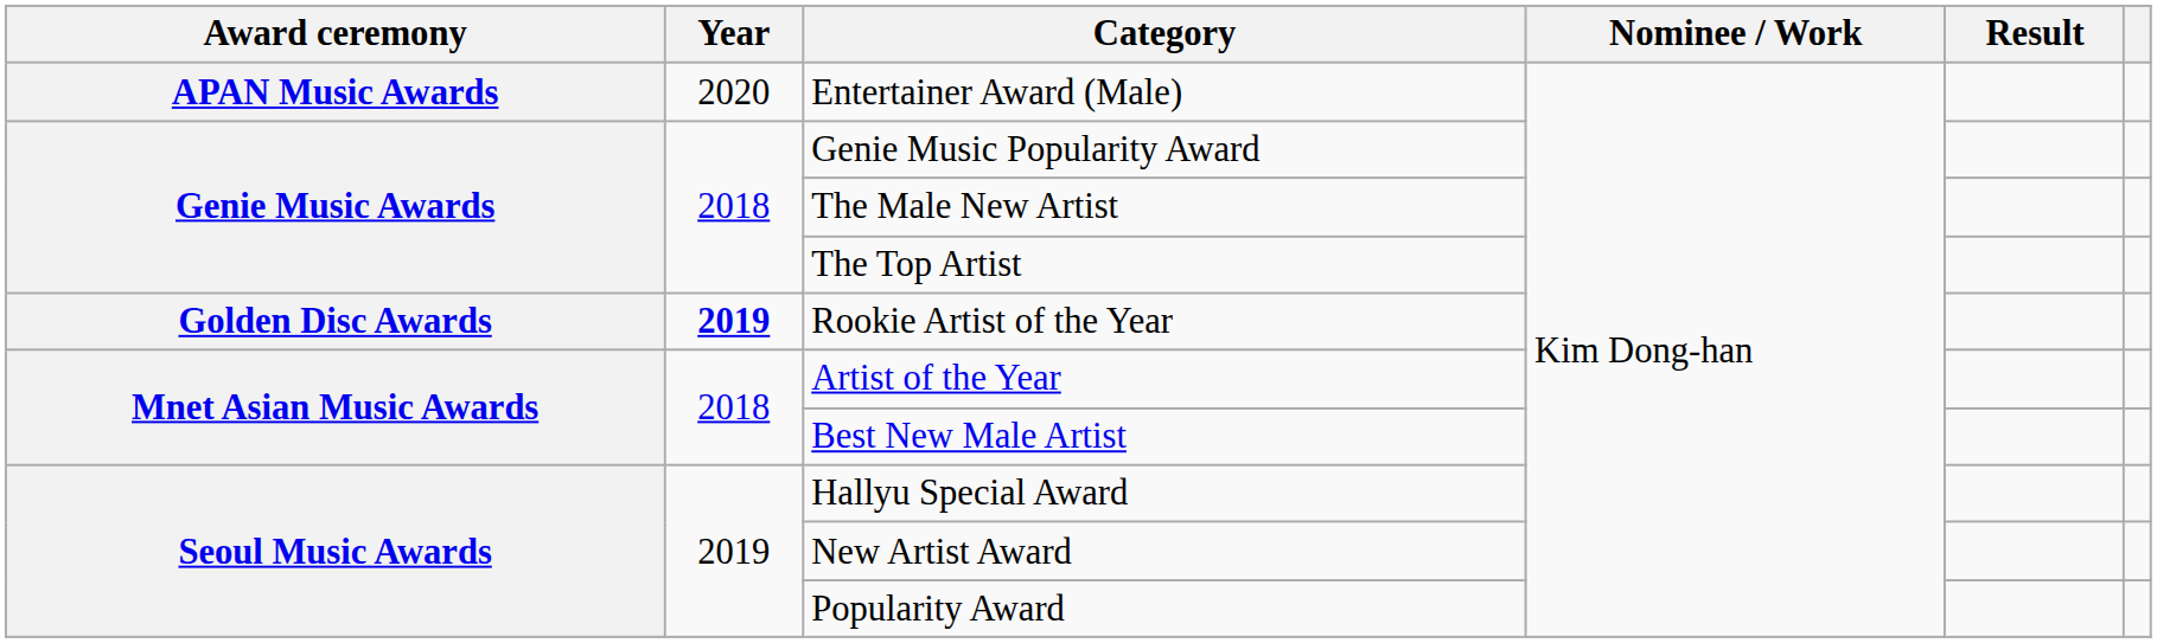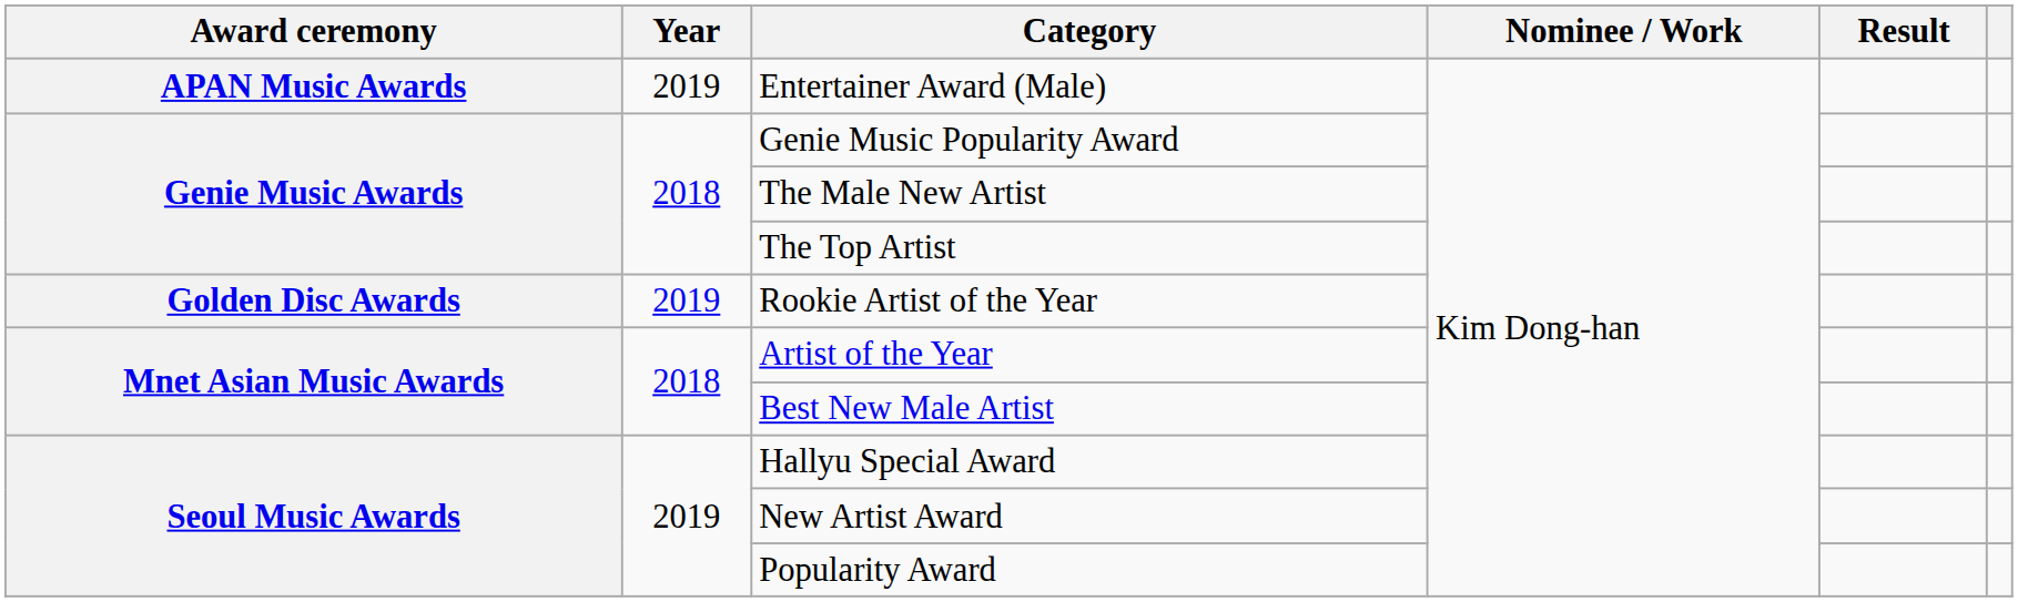Entertainer Award (Male) | Year: 2020 -> 2019
Rookie Artist of the Year | Year: bold -> normal
